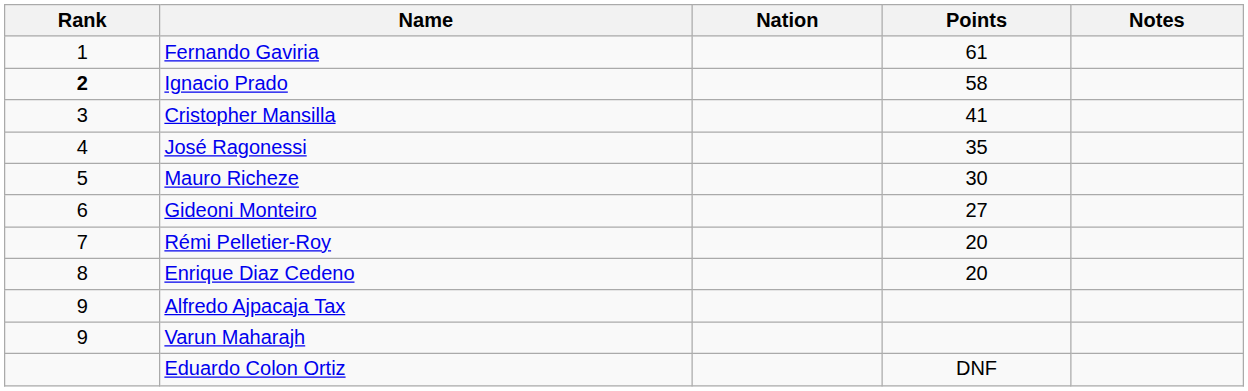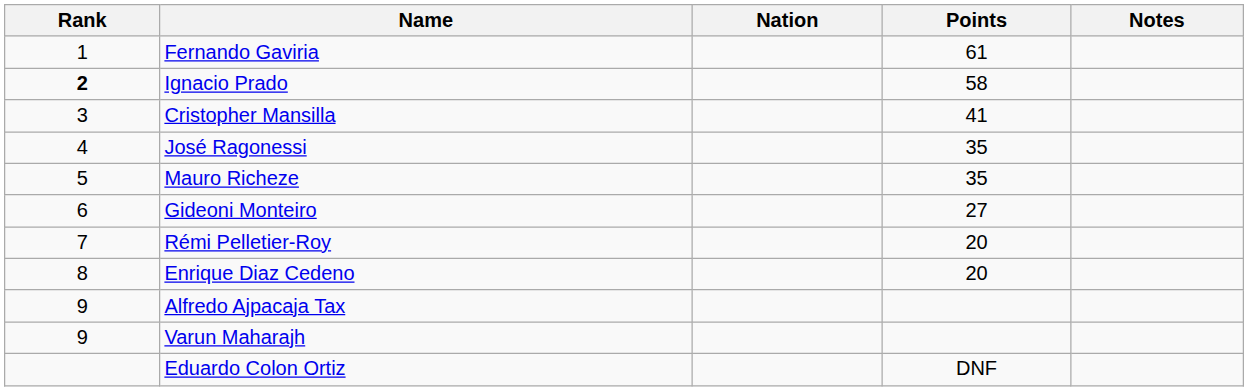Mauro Richeze | Points: 30 -> 35
